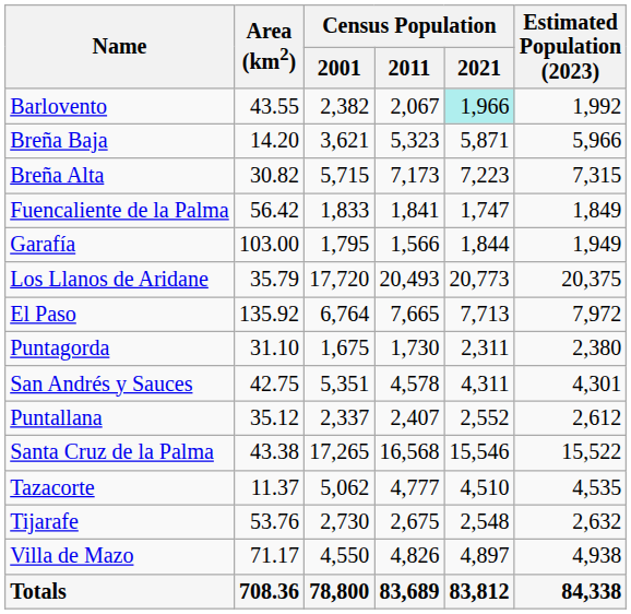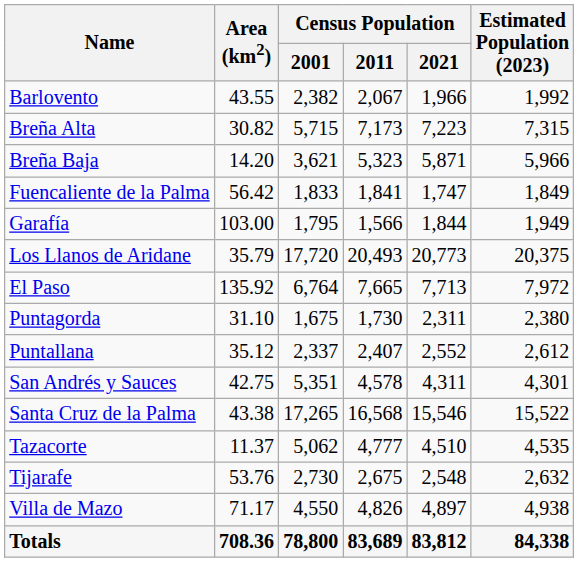Barlovento | Census Population / 2021: paleturquoise background -> no background
rows swapped: Breña Alta <-> Breña Baja
rows swapped: Puntallana <-> San Andrés y Sauces
